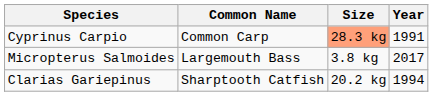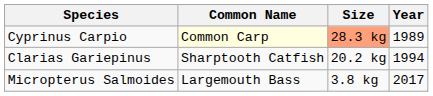Cyprinus Carpio | Common Name: no background -> lightyellow background
Cyprinus Carpio | Year: 1991 -> 1989
rows swapped: Clarias Gariepinus <-> Micropterus Salmoides
